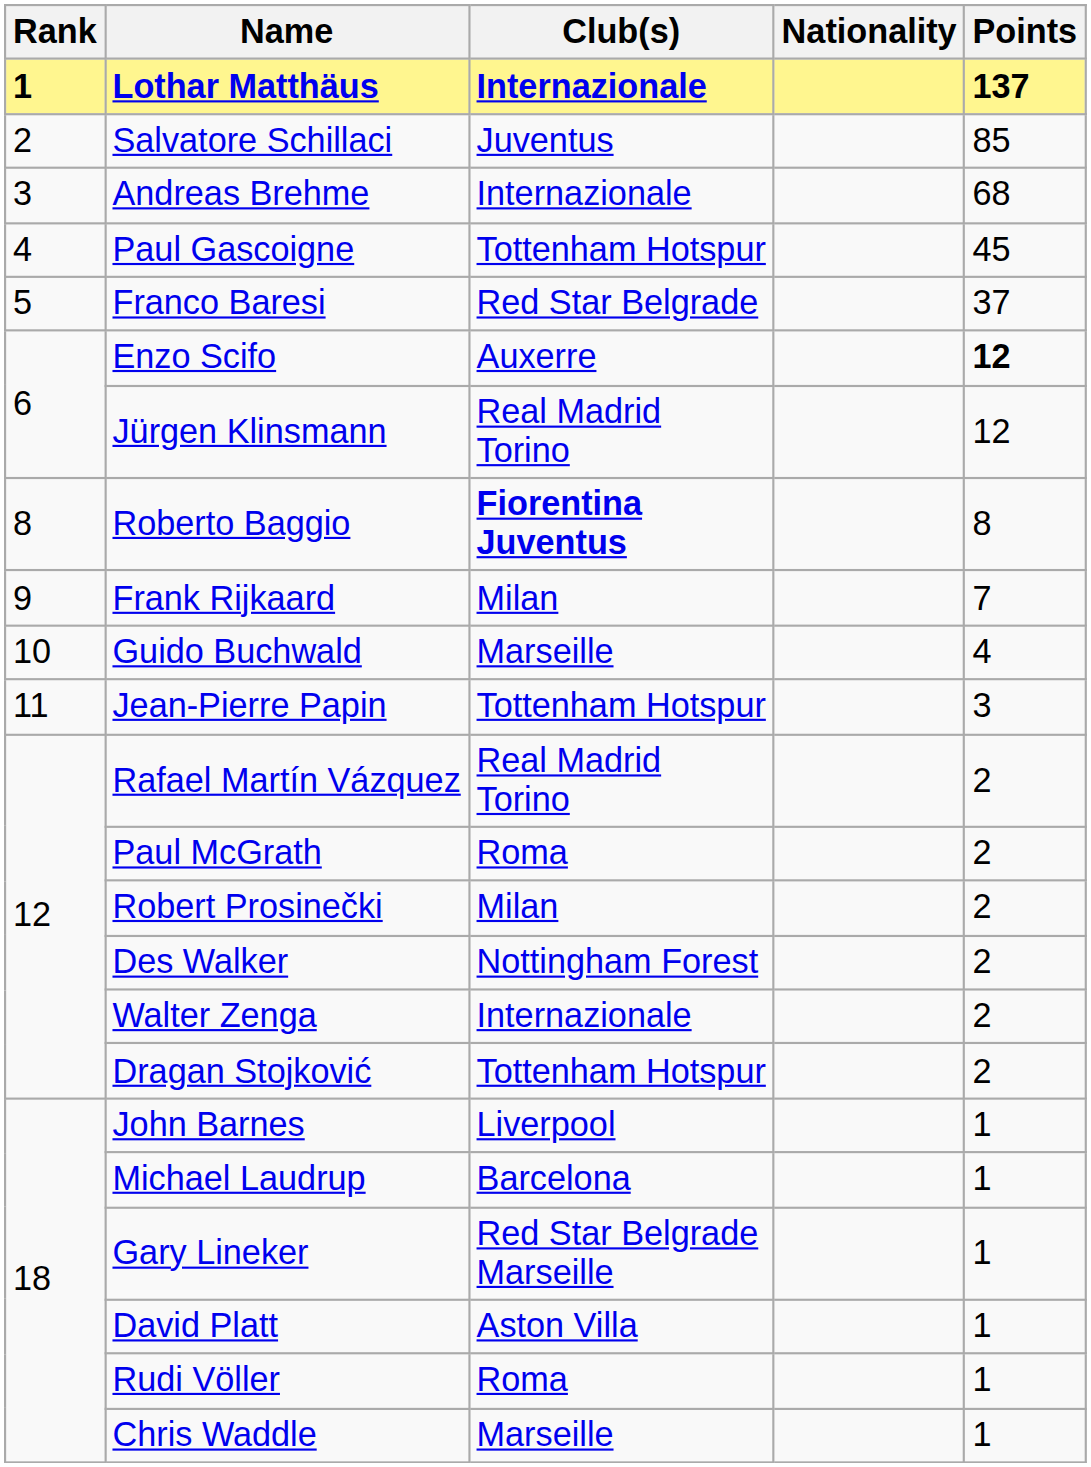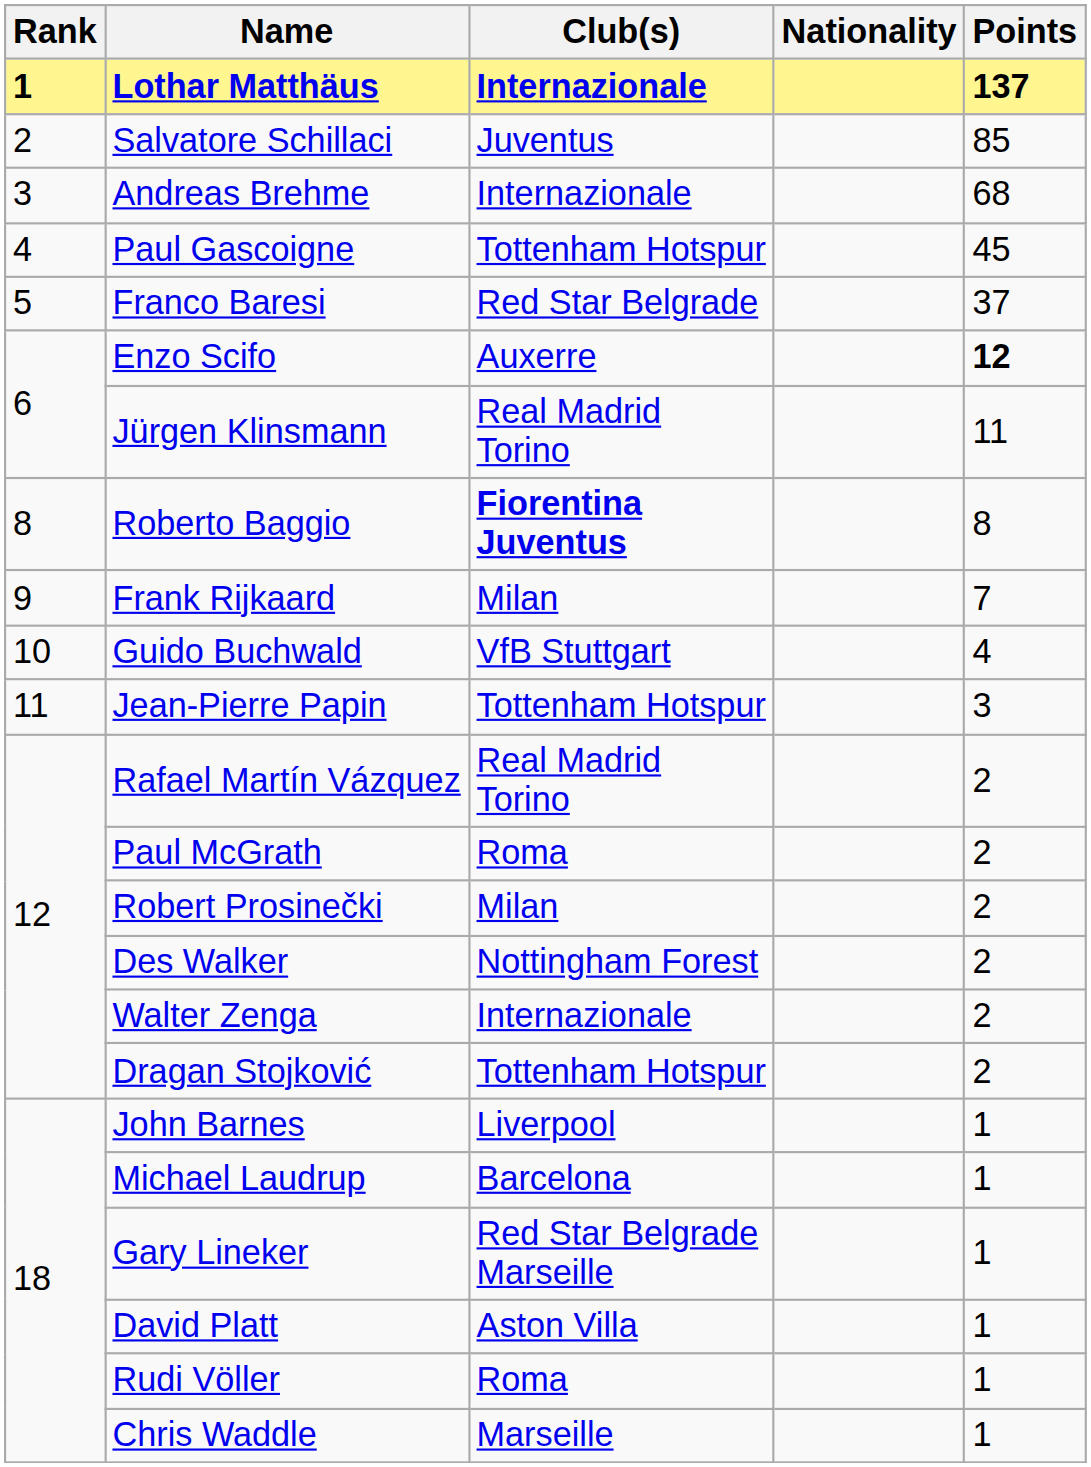Jürgen Klinsmann | Points: 12 -> 11
Guido Buchwald | Club(s): Marseille -> VfB Stuttgart
